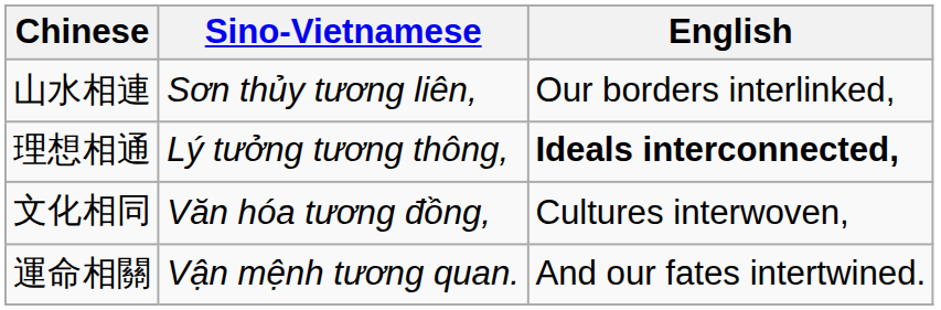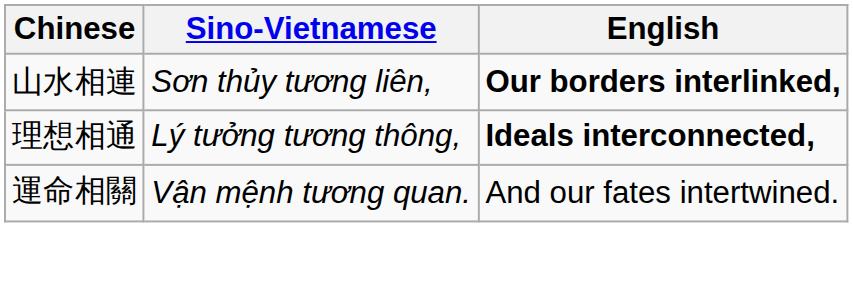山水相連 | English: normal -> bold
- row: 文化相同 | Văn hóa tương đồng, | Cultures interwoven,
